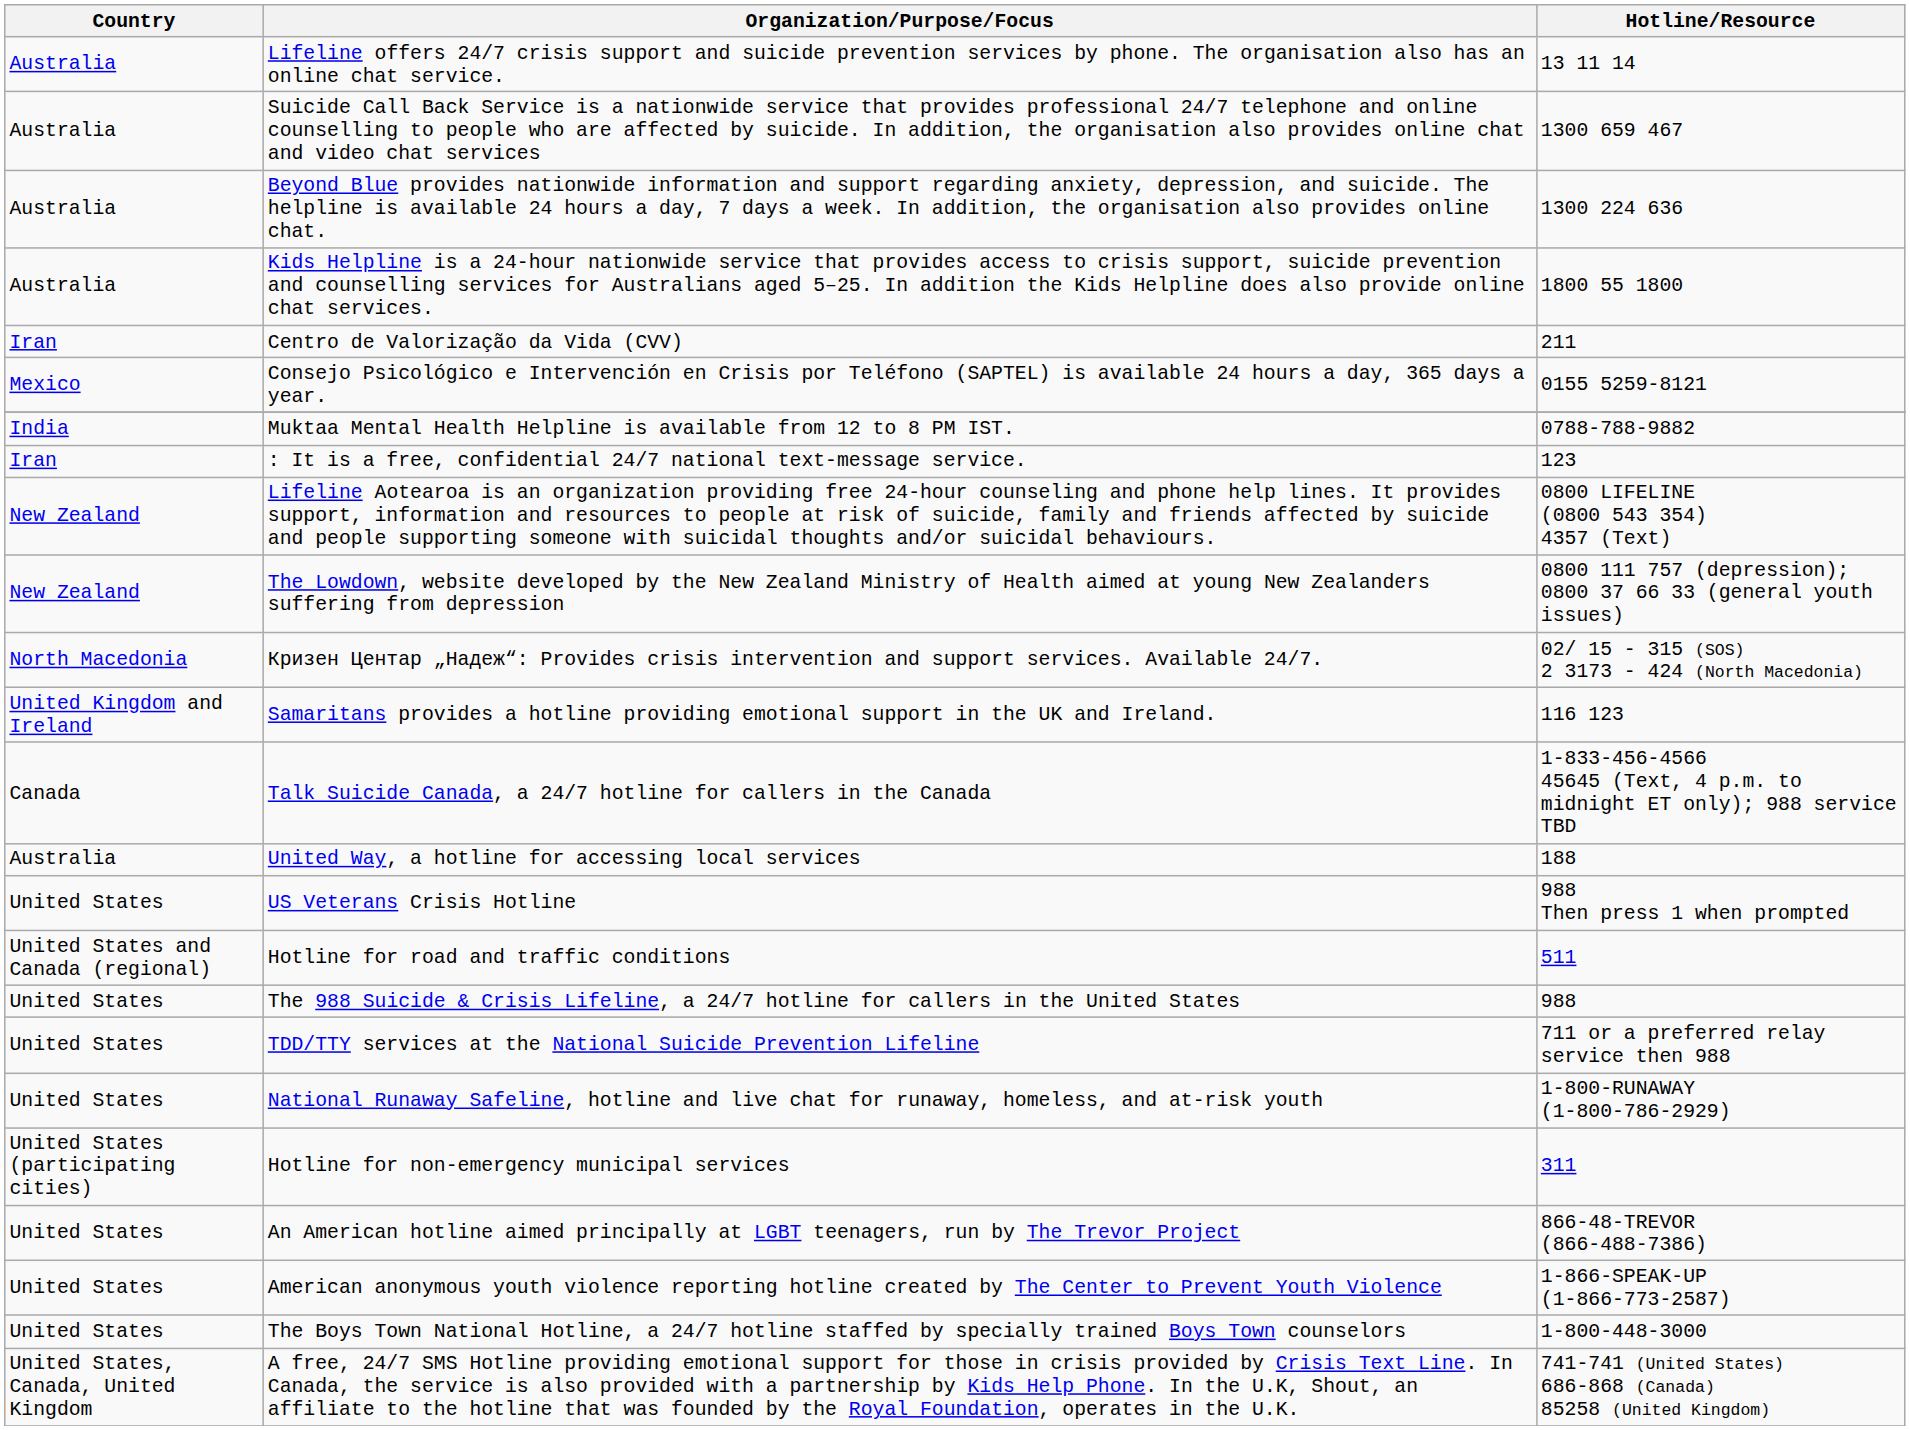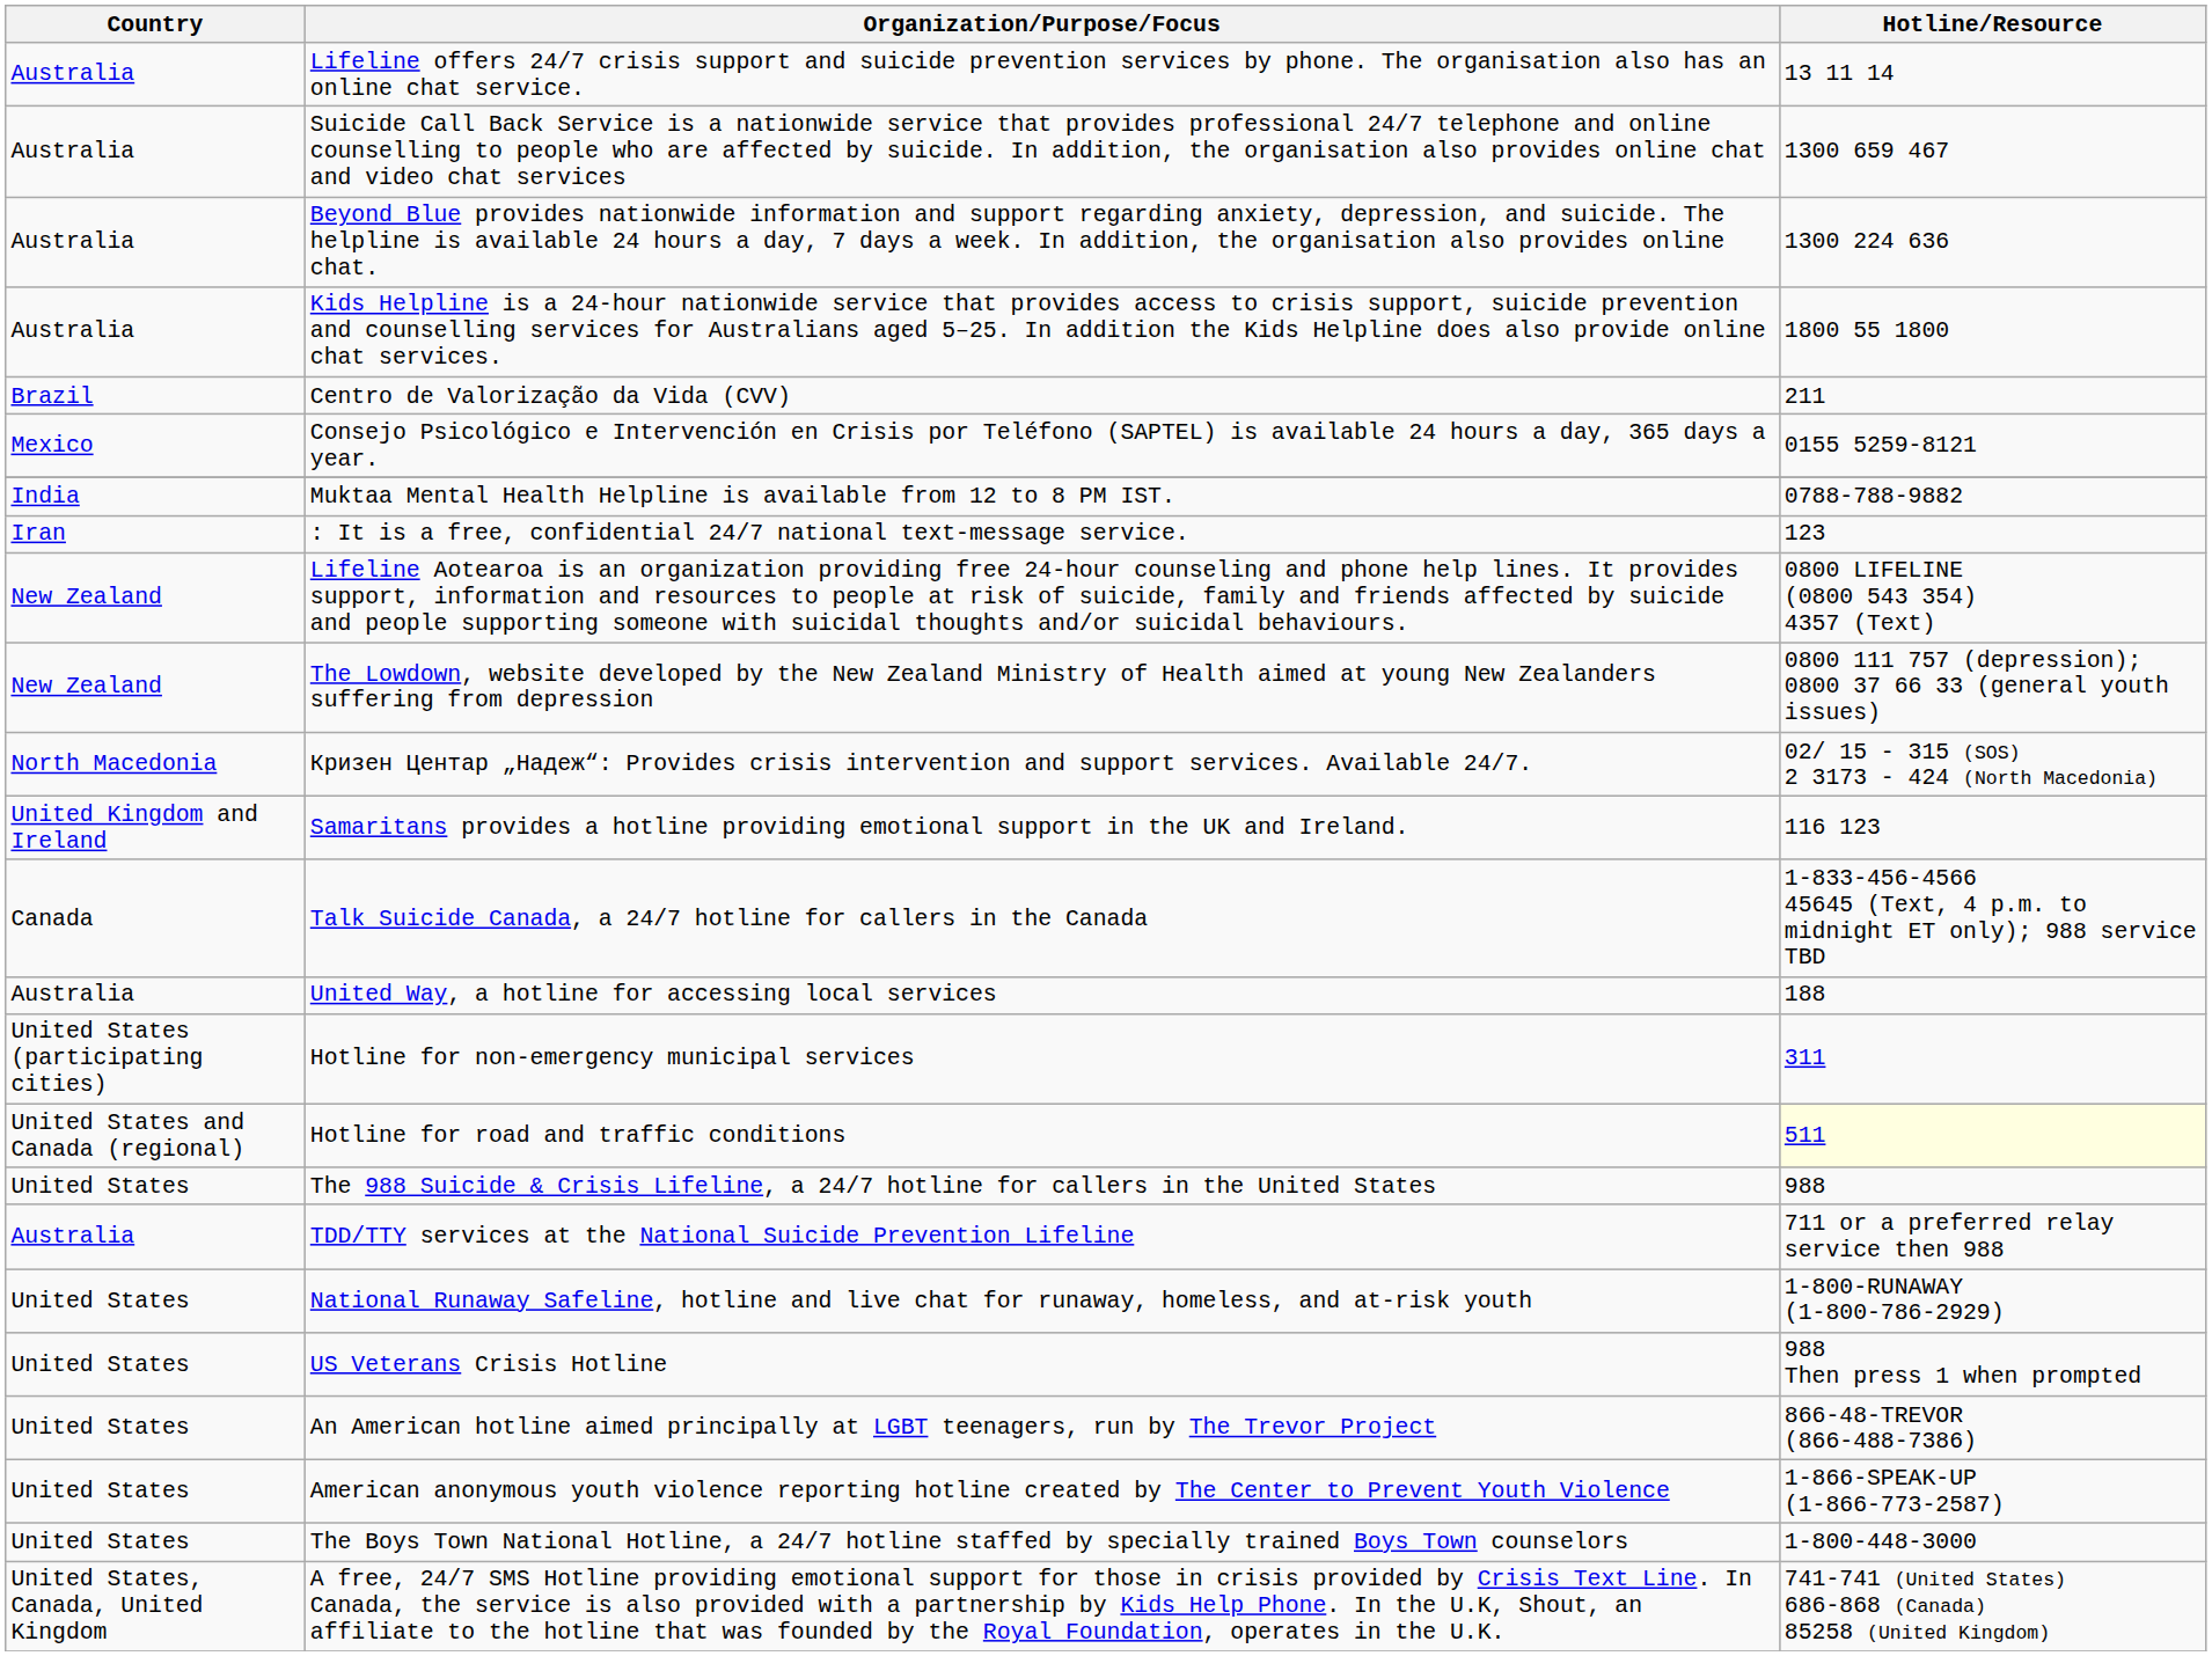Centro de Valorização da Vida (CVV) | Country: Iran -> Brazil
rows swapped: Hotline for non-emergency municipal services <-> US Veterans Crisis Hotline
Hotline for road and traffic conditions | Hotline/Resource: no background -> lightyellow background
TDD/TTY services at the National Suicide Prevention Lifeline | Country: United States -> Australia
